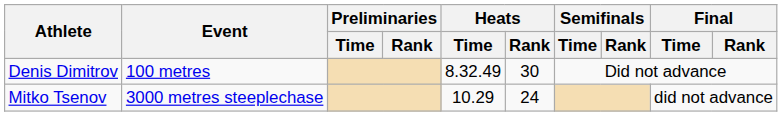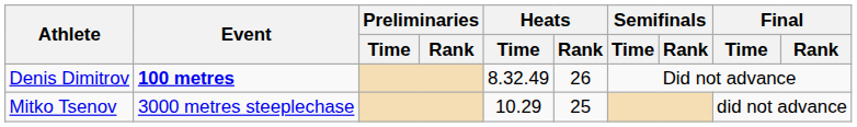Denis Dimitrov | Event: normal -> bold
Denis Dimitrov | Heats / Rank: 30 -> 26
Mitko Tsenov | Heats / Rank: 24 -> 25
